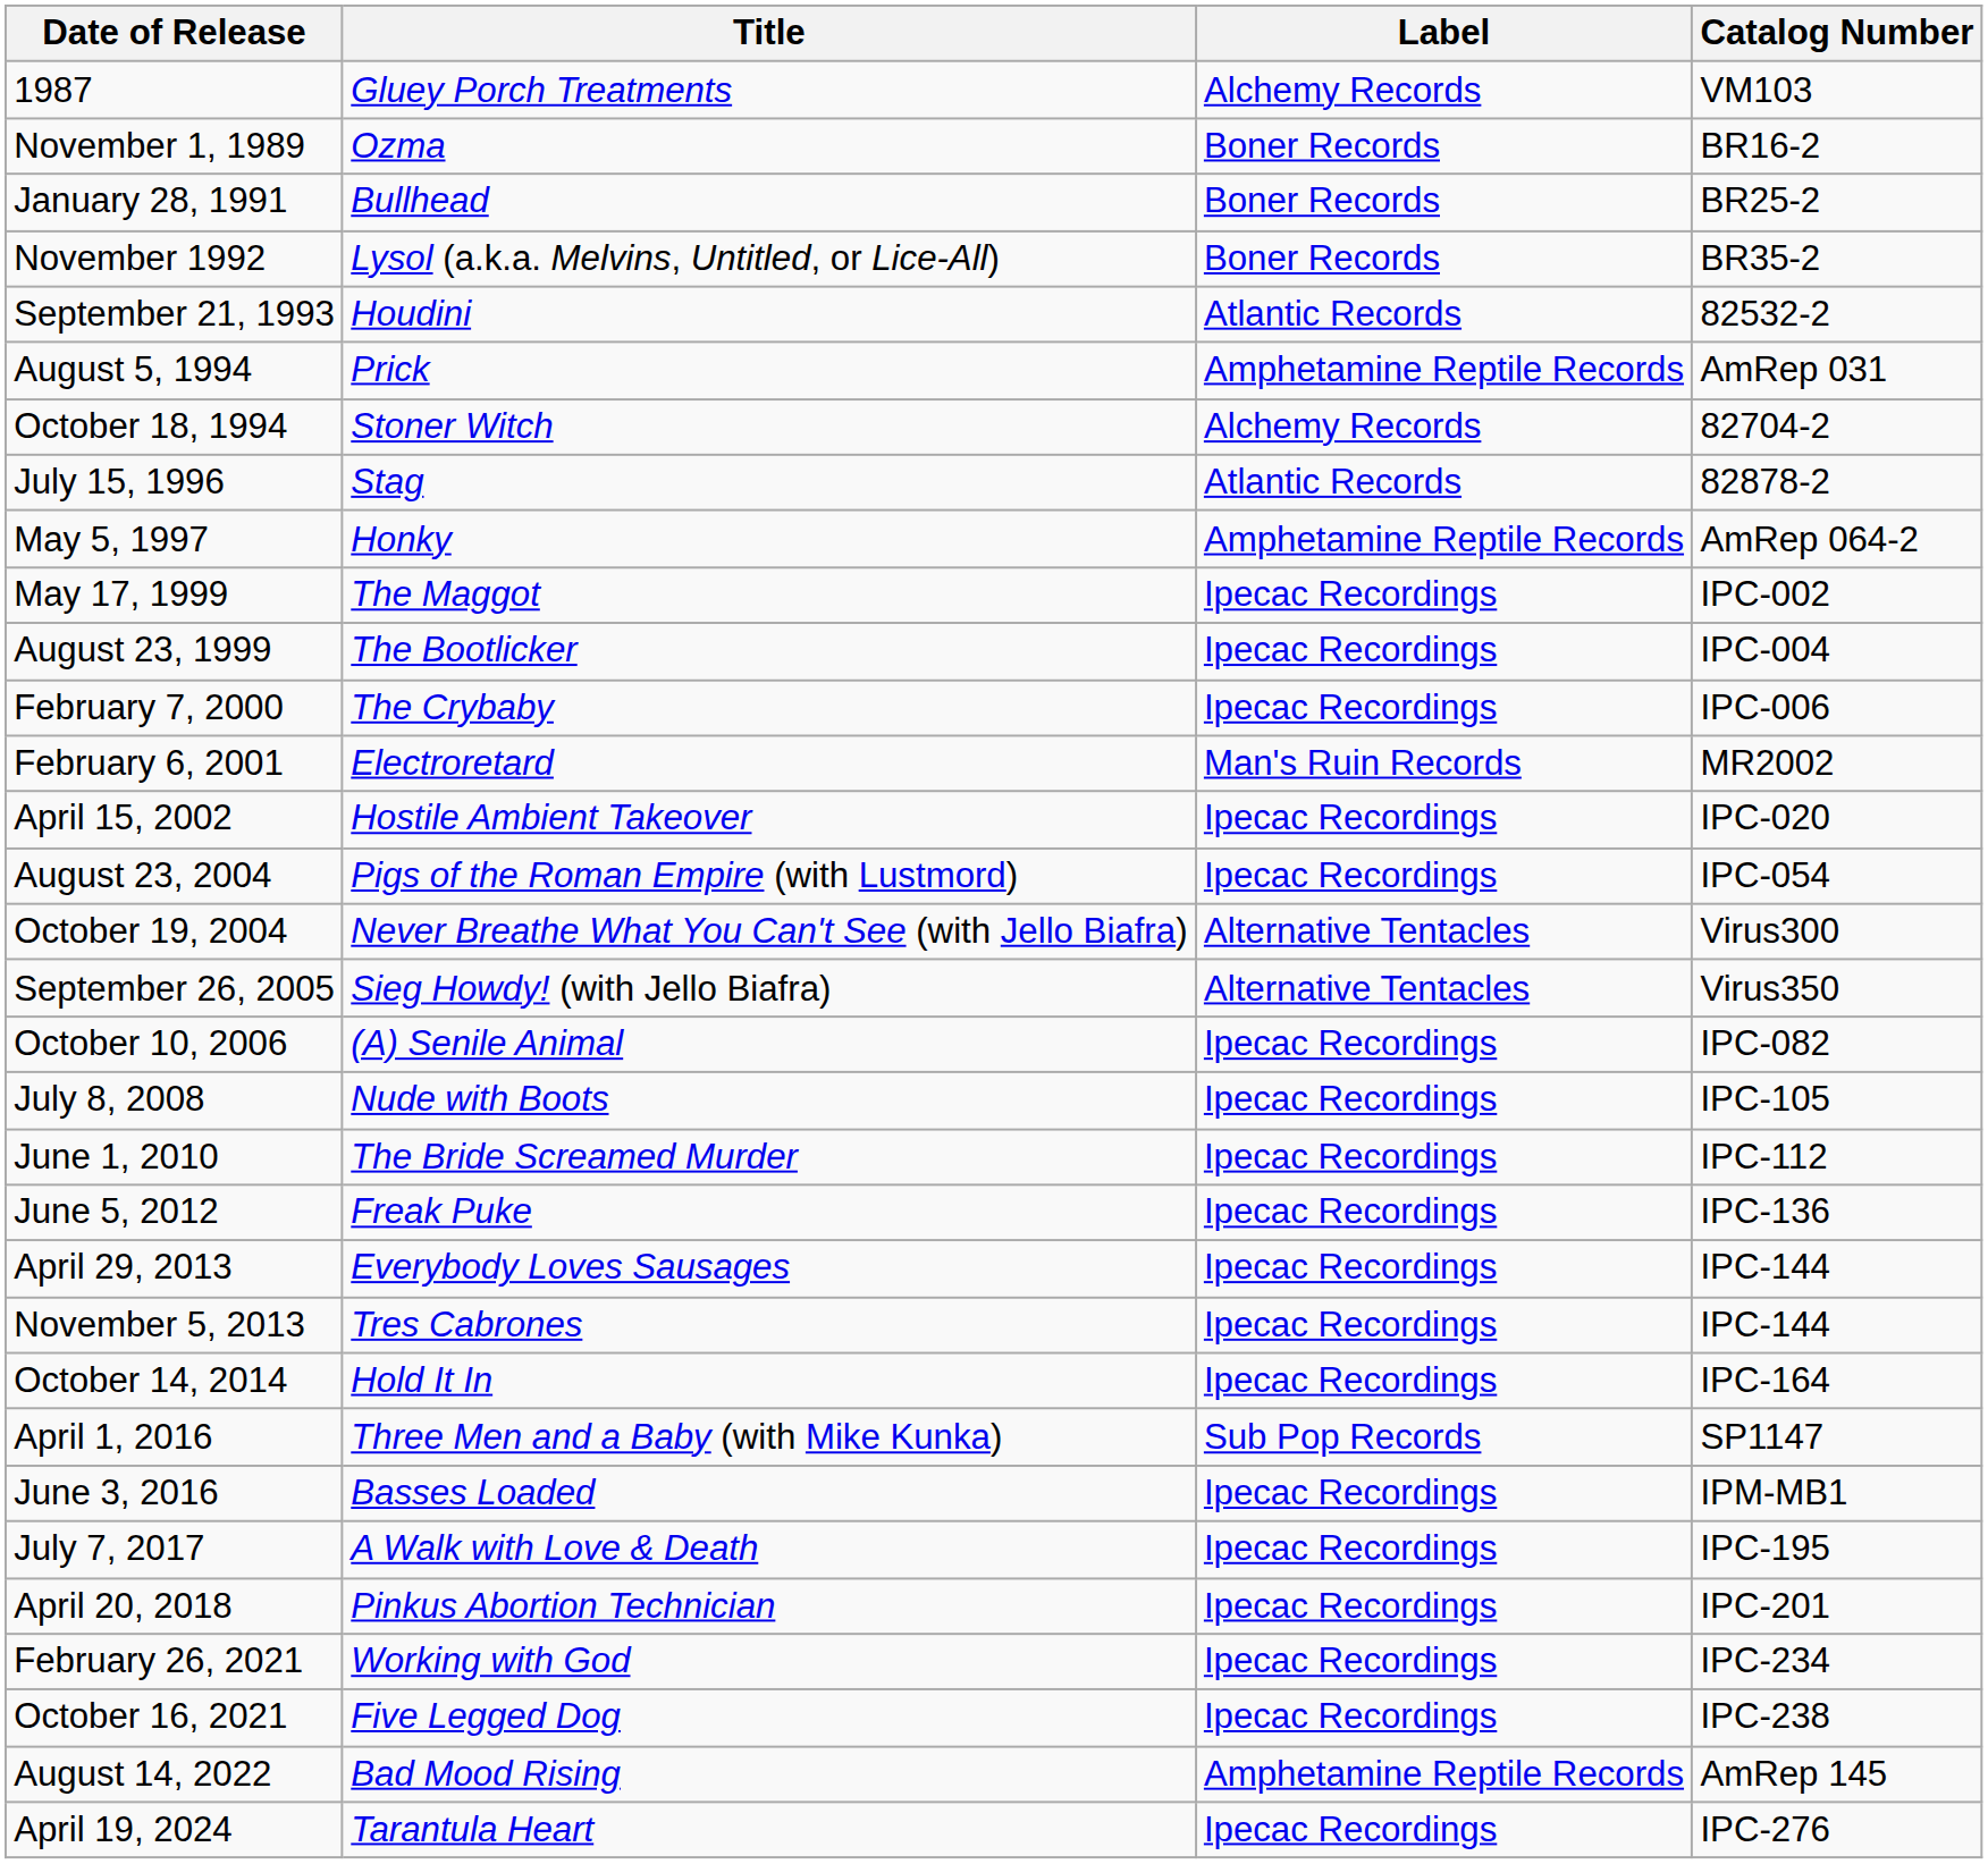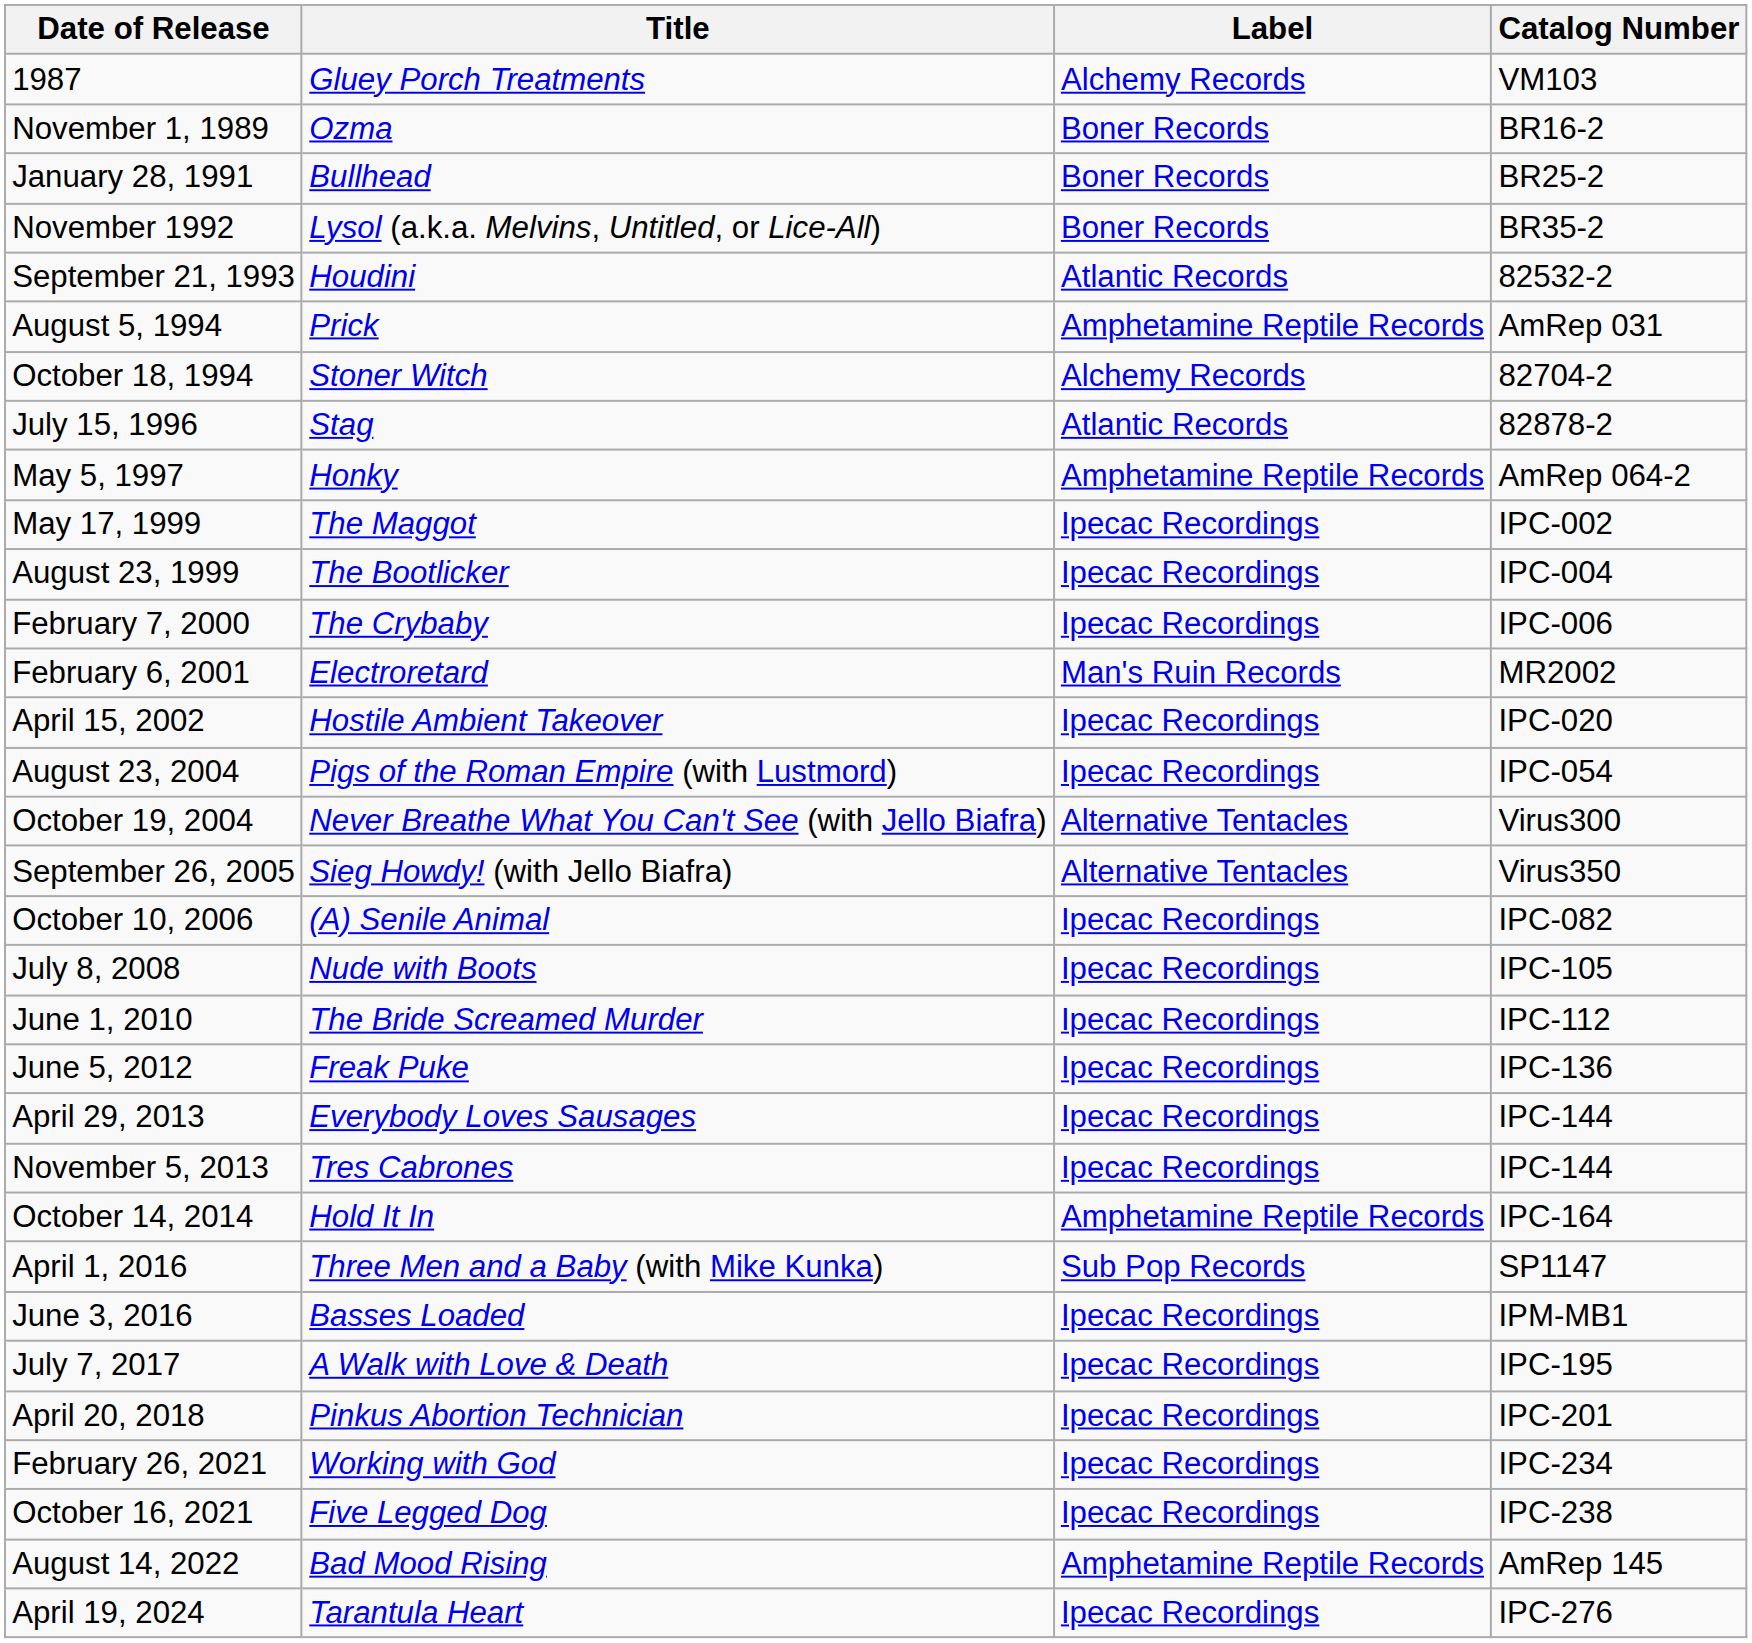October 14, 2014 | Label: Ipecac Recordings -> Amphetamine Reptile Records
